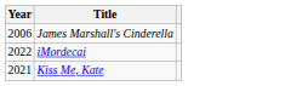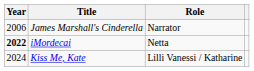+ column: Role | Narrator | Netta | Lilli Vanessi / Katharine
iMordecai | Year: normal -> bold
Kiss Me, Kate | Year: 2021 -> 2024
